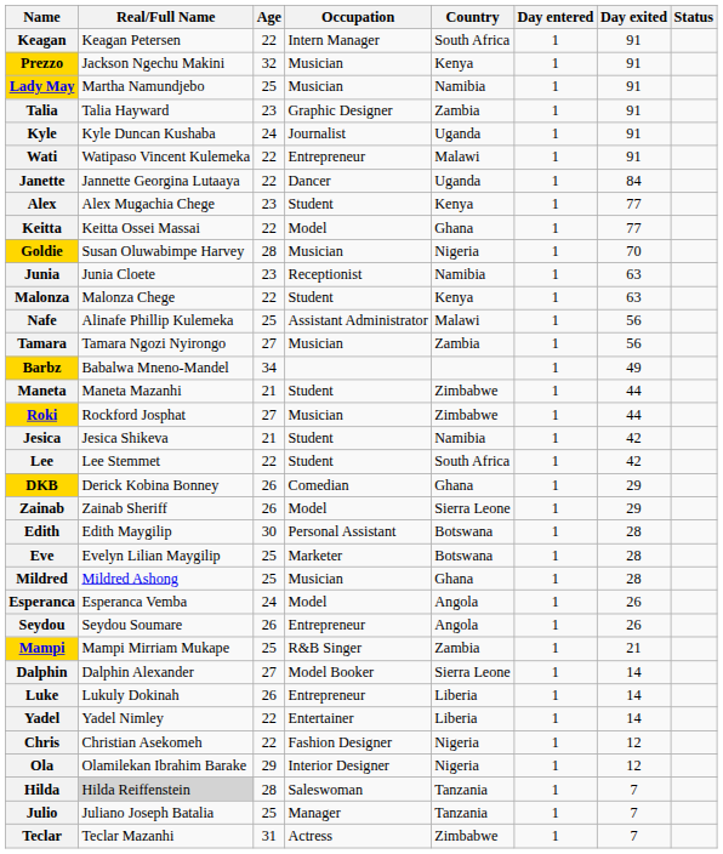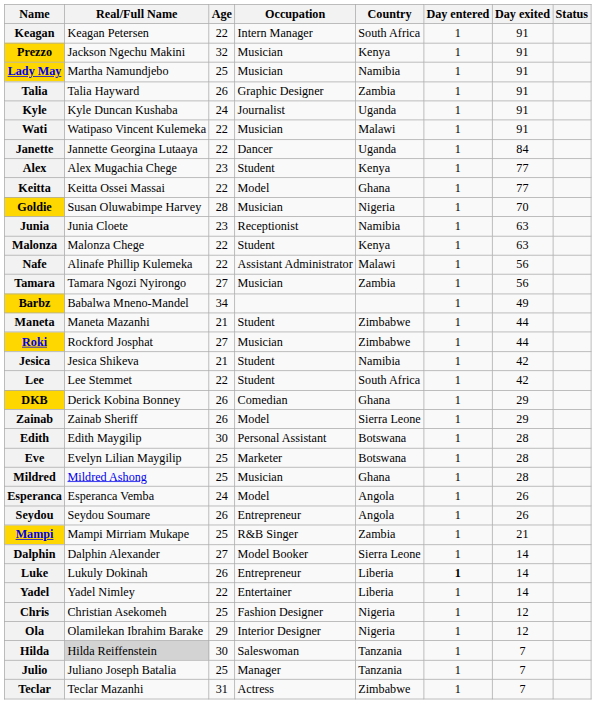Talia | Age: 23 -> 26
Wati | Occupation: Entrepreneur -> Musician
Nafe | Age: 25 -> 22
Luke | Day entered: normal -> bold
Chris | Age: 22 -> 25
Hilda | Age: 28 -> 30
